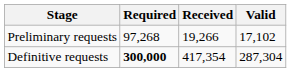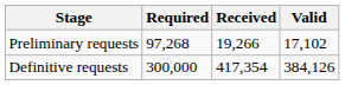Definitive requests | Required: bold -> normal
Definitive requests | Valid: 287,304 -> 384,126
